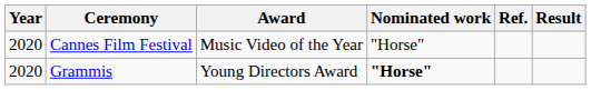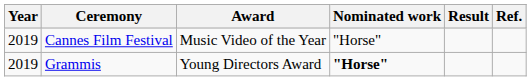columns swapped: Result <-> Ref.
Cannes Film Festival | Year: 2020 -> 2019
Grammis | Year: 2020 -> 2019
